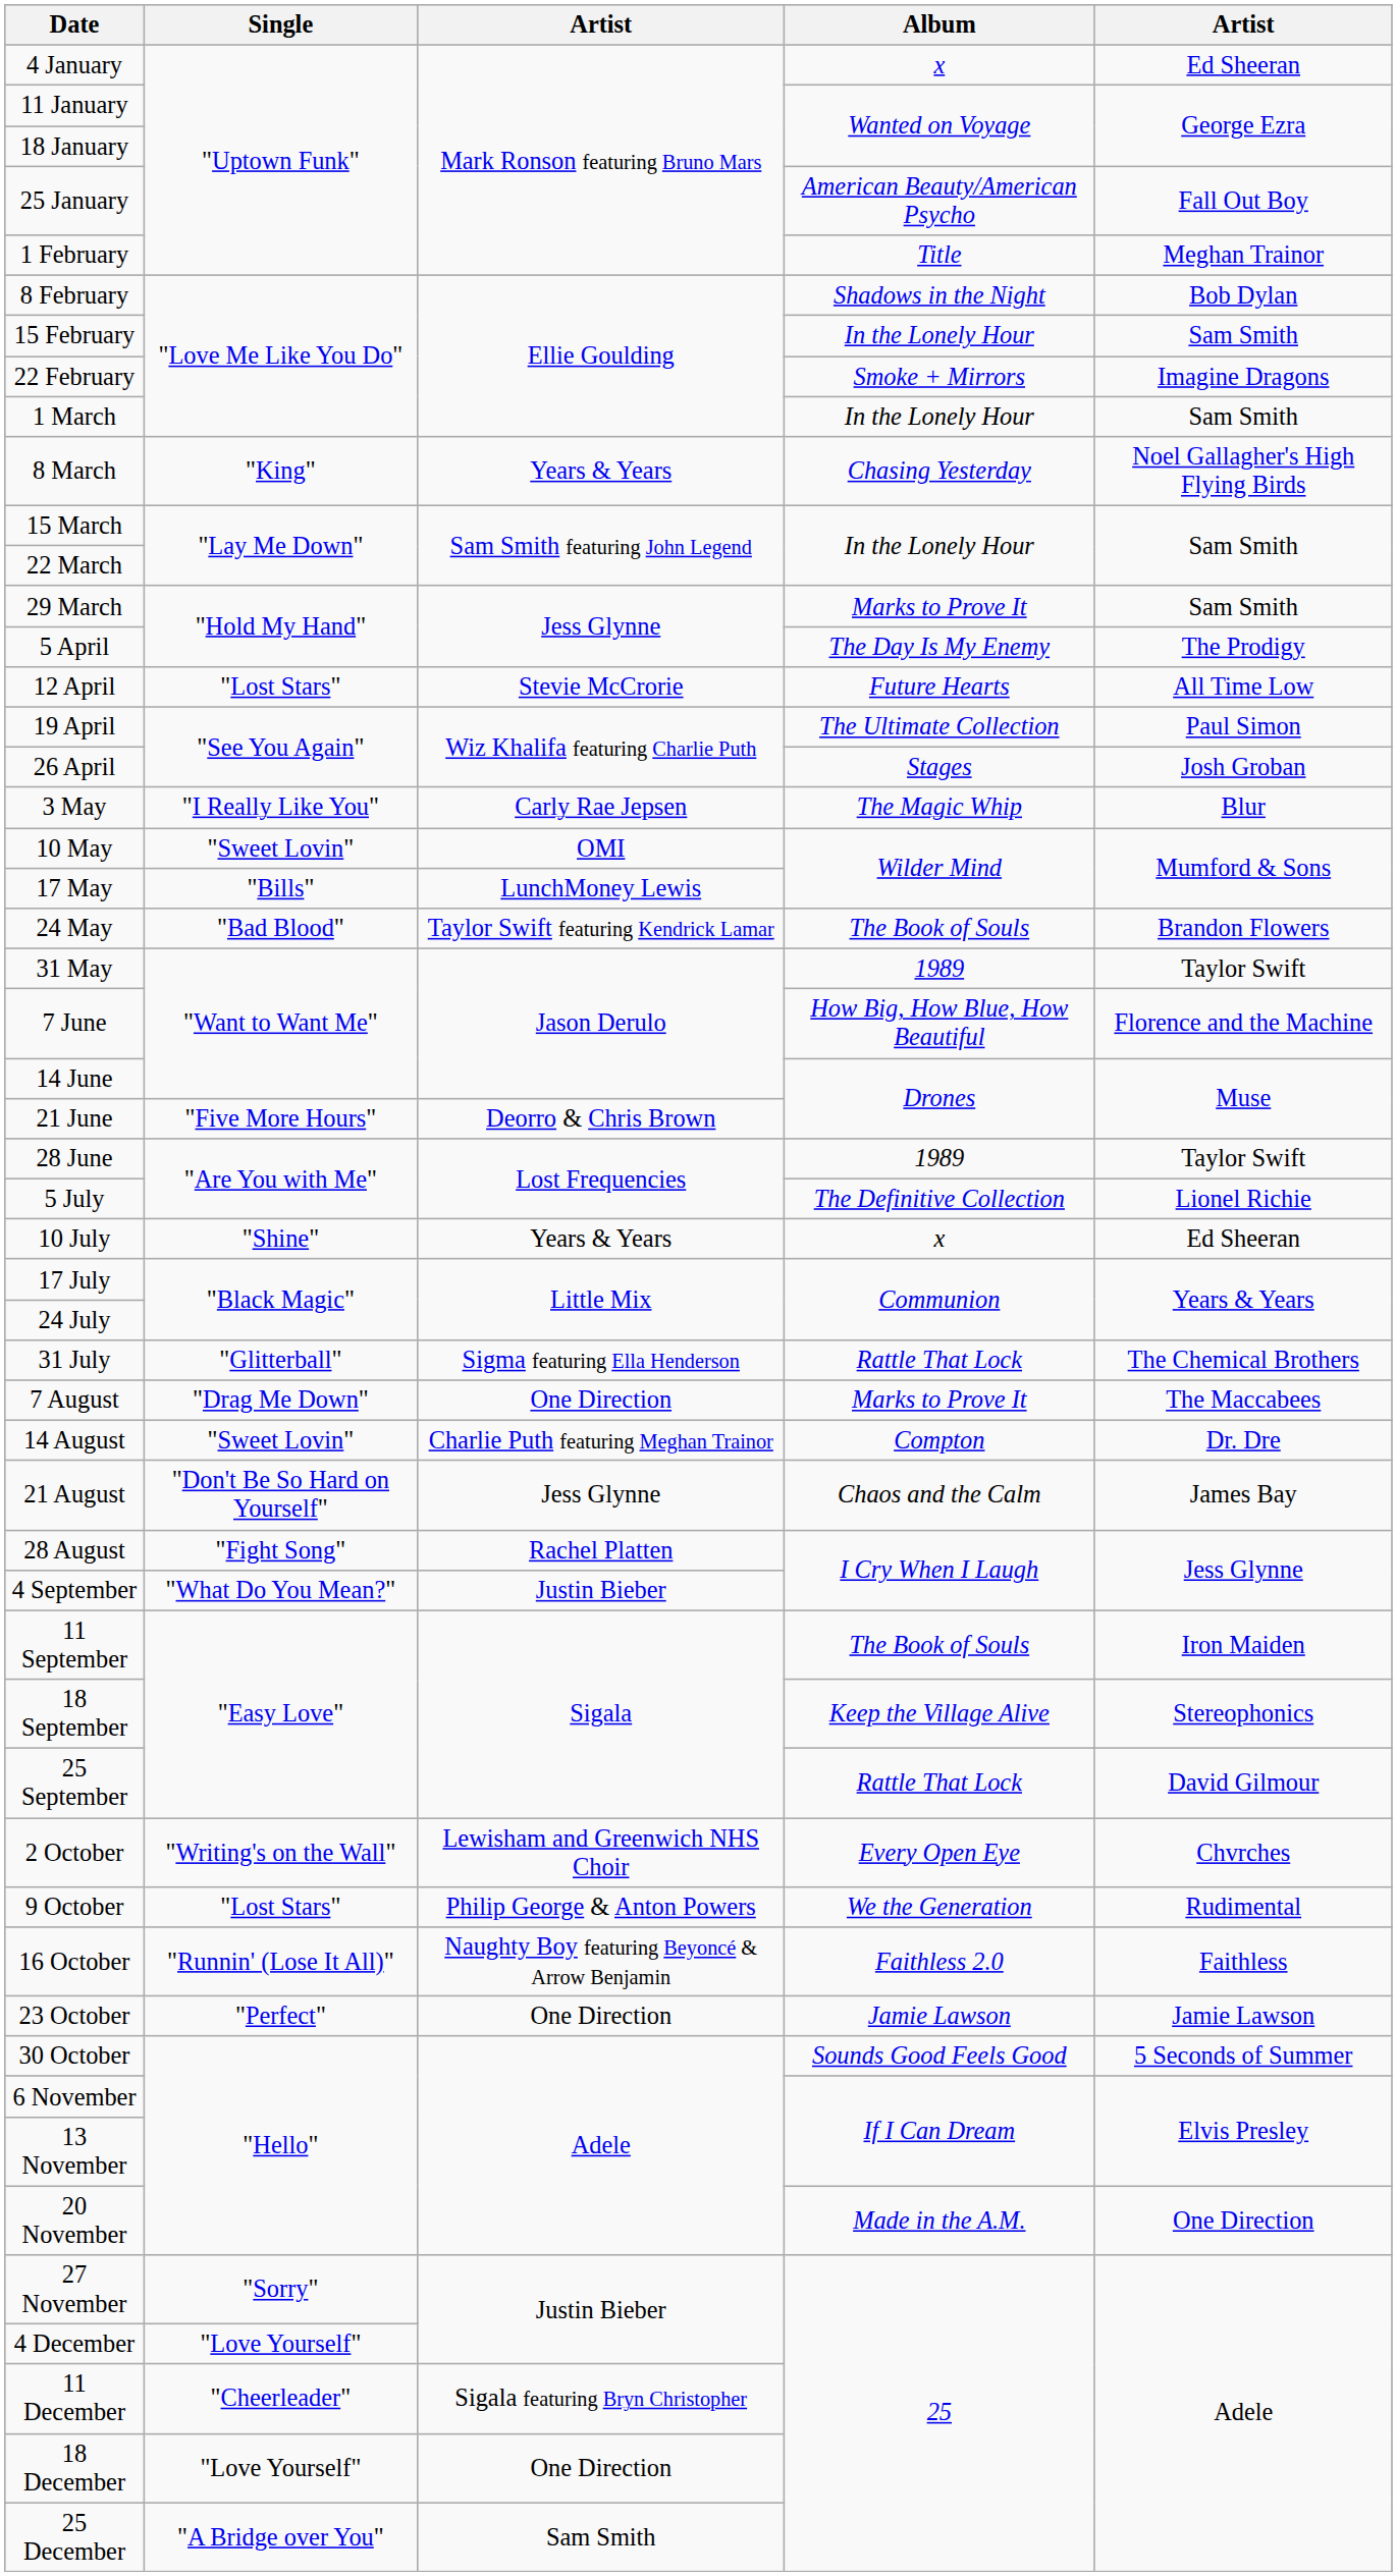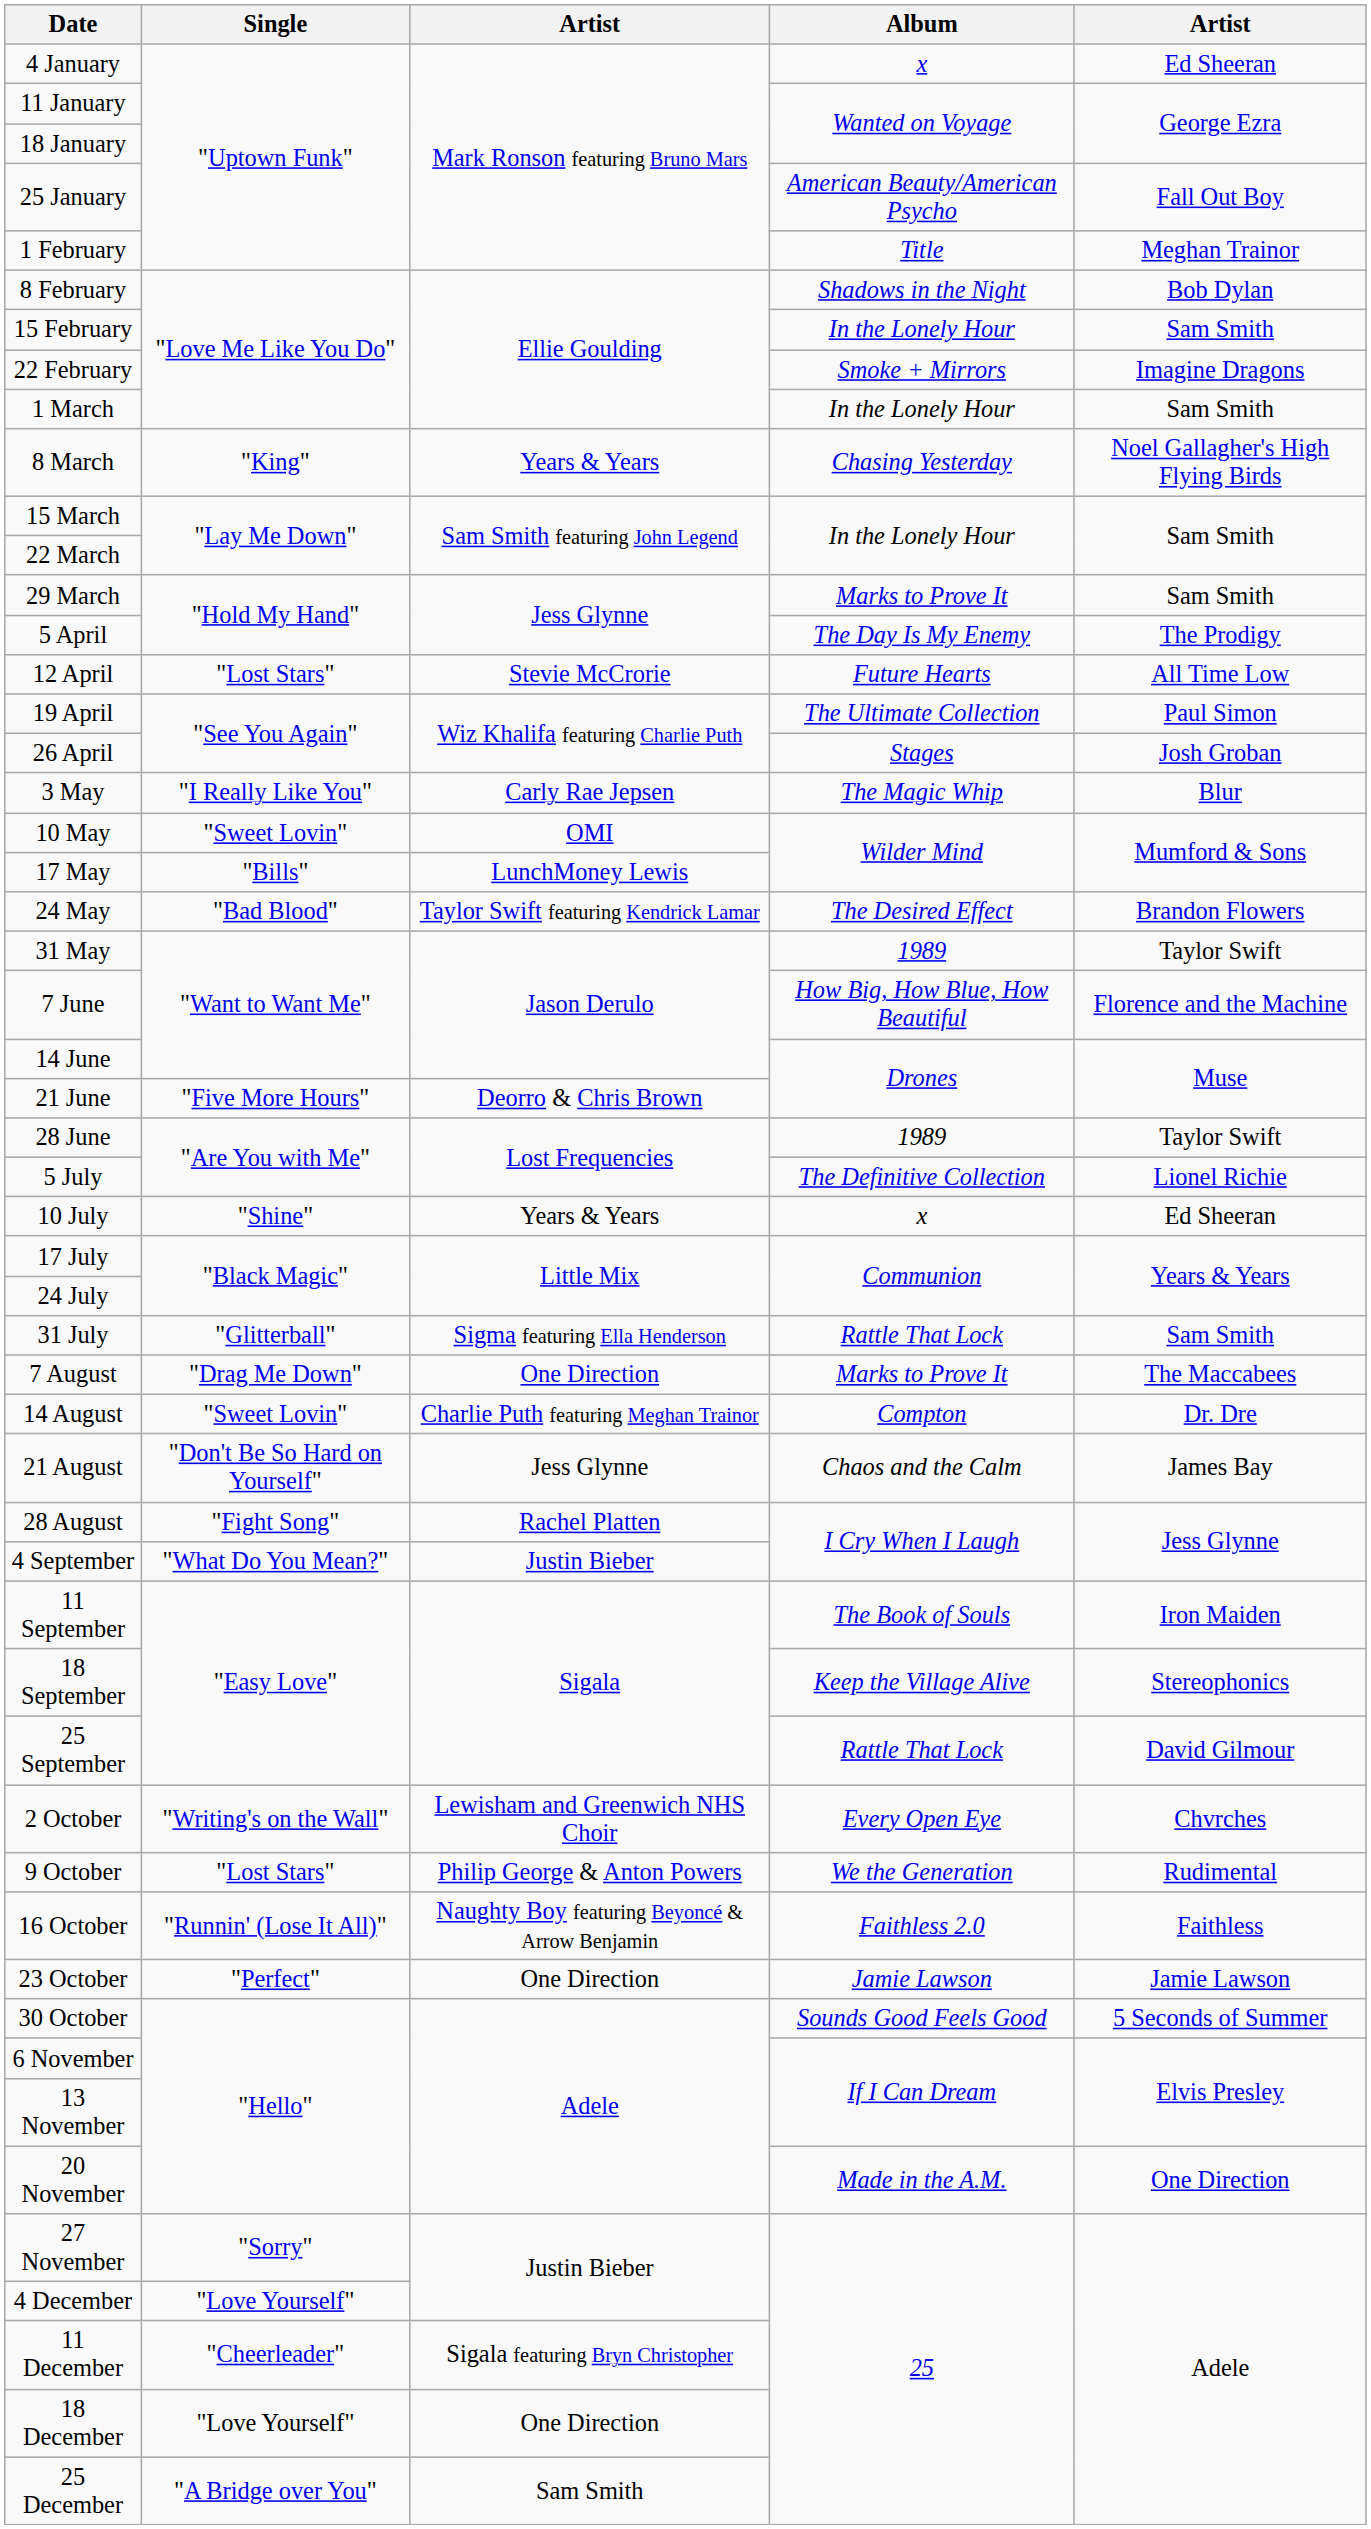24 May | Album: The Book of Souls -> The Desired Effect
31 July | column 5: The Chemical Brothers -> Sam Smith
